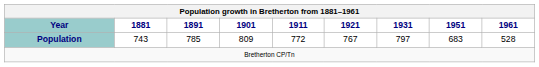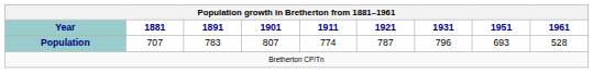Population | 1881: 743 -> 707
Population | 1891: 785 -> 783
Population | 1901: 809 -> 807
Population | 1911: 772 -> 774
Population | 1921: 767 -> 787
Population | 1931: 797 -> 796
Population | 1951: 683 -> 693
